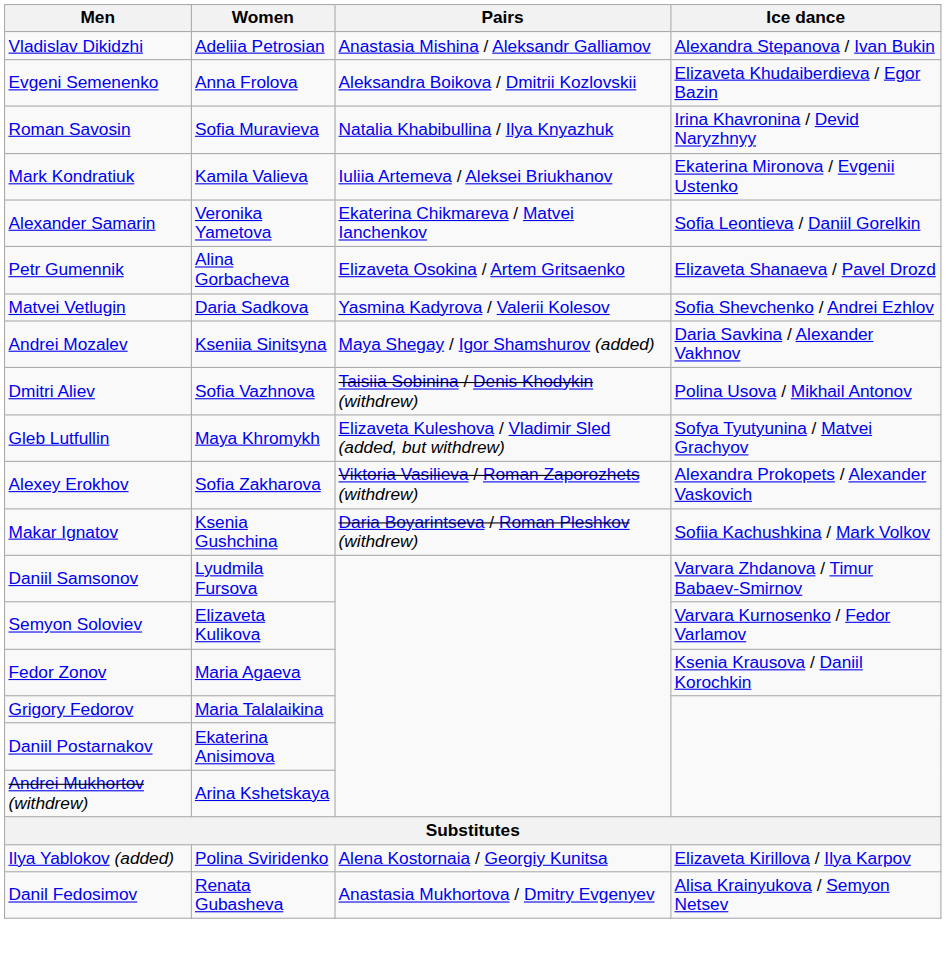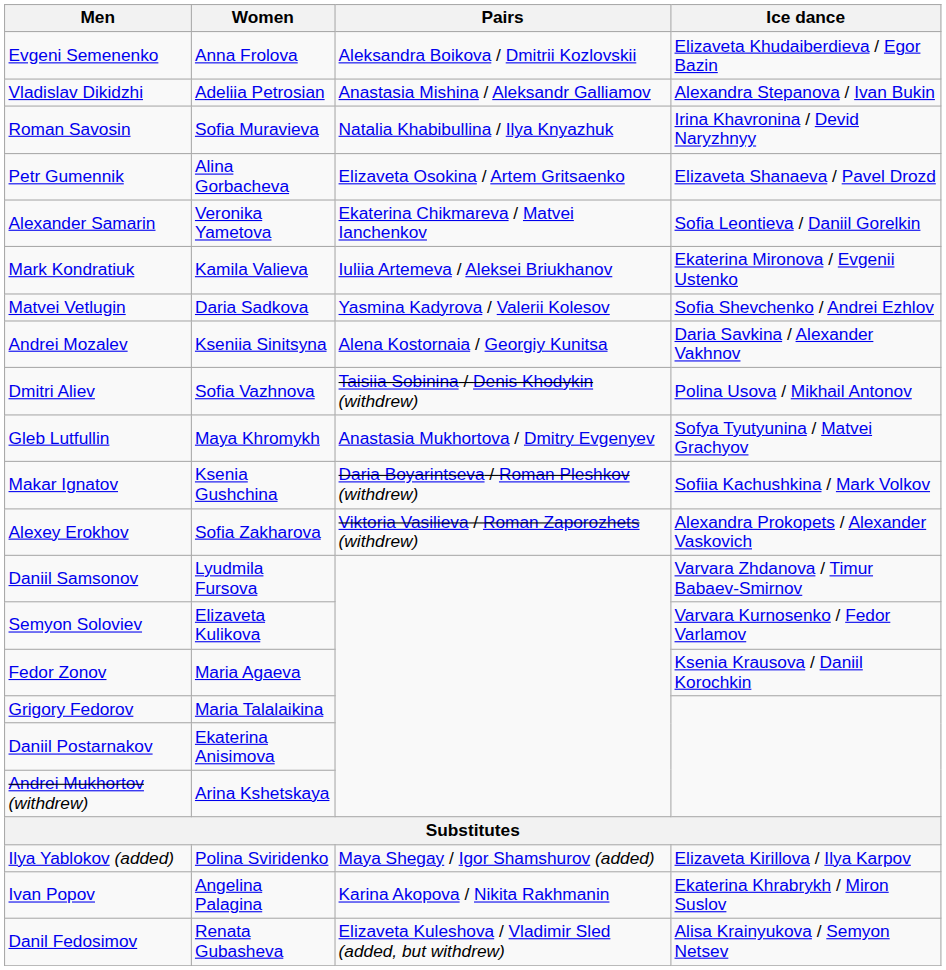rows swapped: Vladislav Dikidzhi <-> Evgeni Semenenko
rows swapped: Petr Gumennik <-> Mark Kondratiuk
Andrei Mozalev | Pairs: Maya Shegay / Igor Shamshurov (added) -> Alena Kostornaia / Georgiy Kunitsa
Gleb Lutfullin | Pairs: Elizaveta Kuleshova / Vladimir Sled (added, but withdrew) -> Anastasia Mukhortova / Dmitry Evgenyev
rows swapped: Makar Ignatov <-> Alexey Erokhov
Ilya Yablokov (added) | Pairs: Alena Kostornaia / Georgiy Kunitsa -> Maya Shegay / Igor Shamshurov (added)
+ row: Ivan Popov | Angelina Palagina | Karina Akopova / Nikita Rakhmanin | Ekaterina Khrabrykh / Miron Suslov
Danil Fedosimov | Pairs: Anastasia Mukhortova / Dmitry Evgenyev -> Elizaveta Kuleshova / Vladimir Sled (added, but withdrew)
